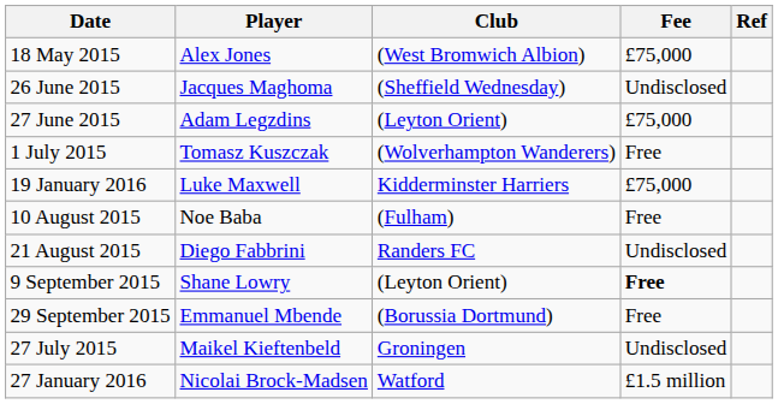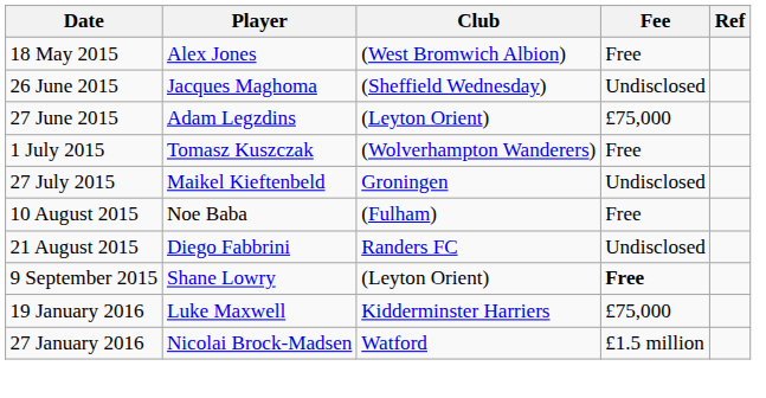18 May 2015 | Fee: £75,000 -> Free
rows swapped: 27 July 2015 <-> 19 January 2016
- row: 29 September 2015 | Emmanuel Mbende | (Borussia Dortmund) | Free
